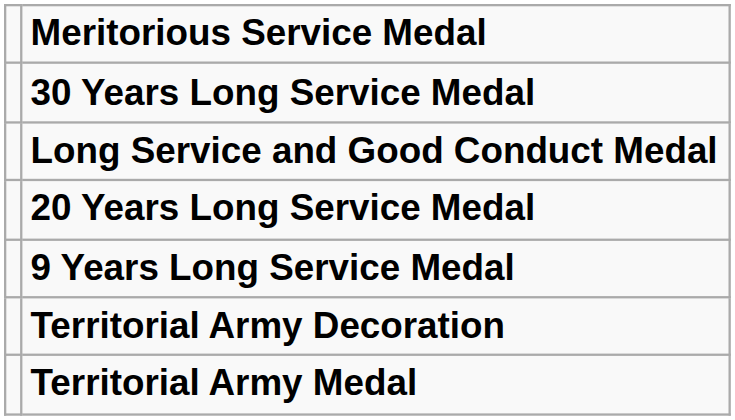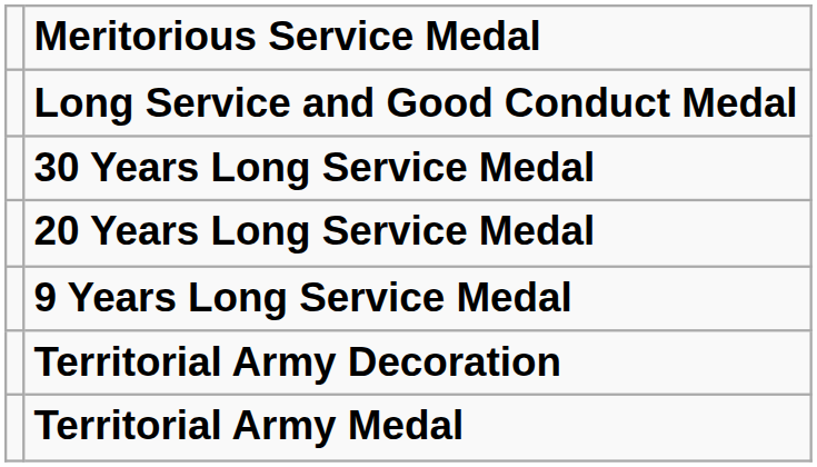rows swapped: Long Service and Good Conduct Medal <-> 30 Years Long Service Medal
